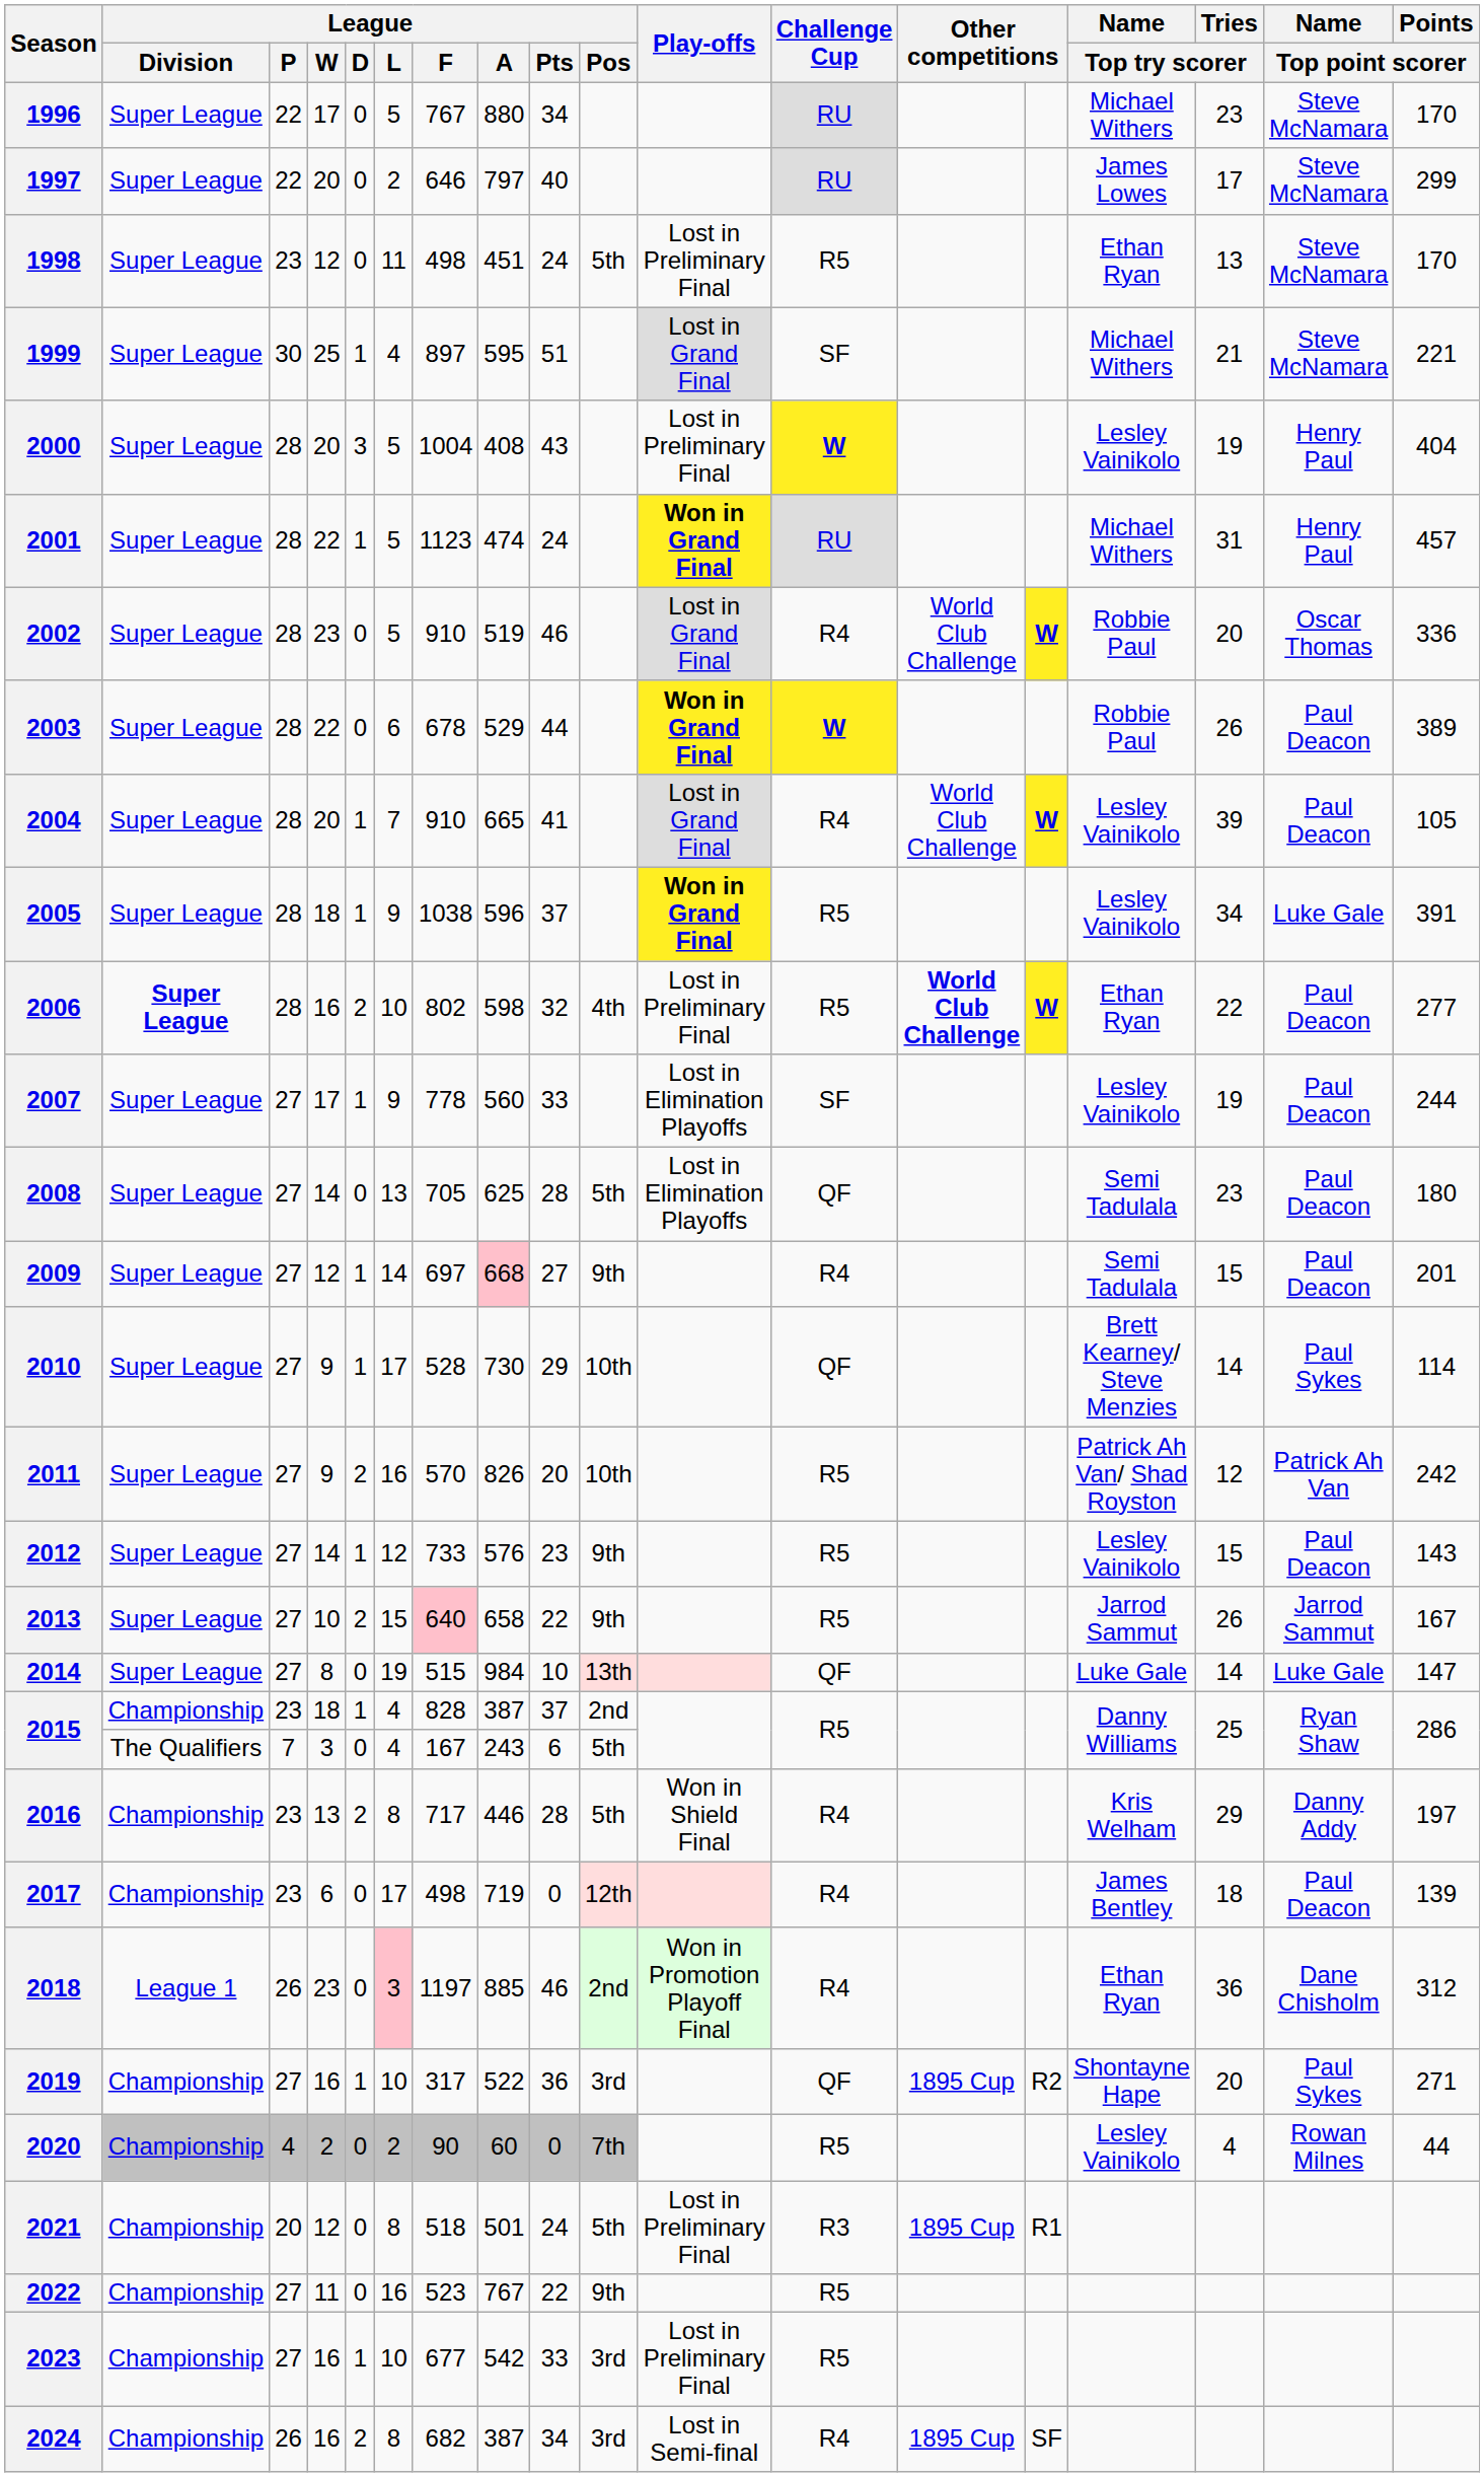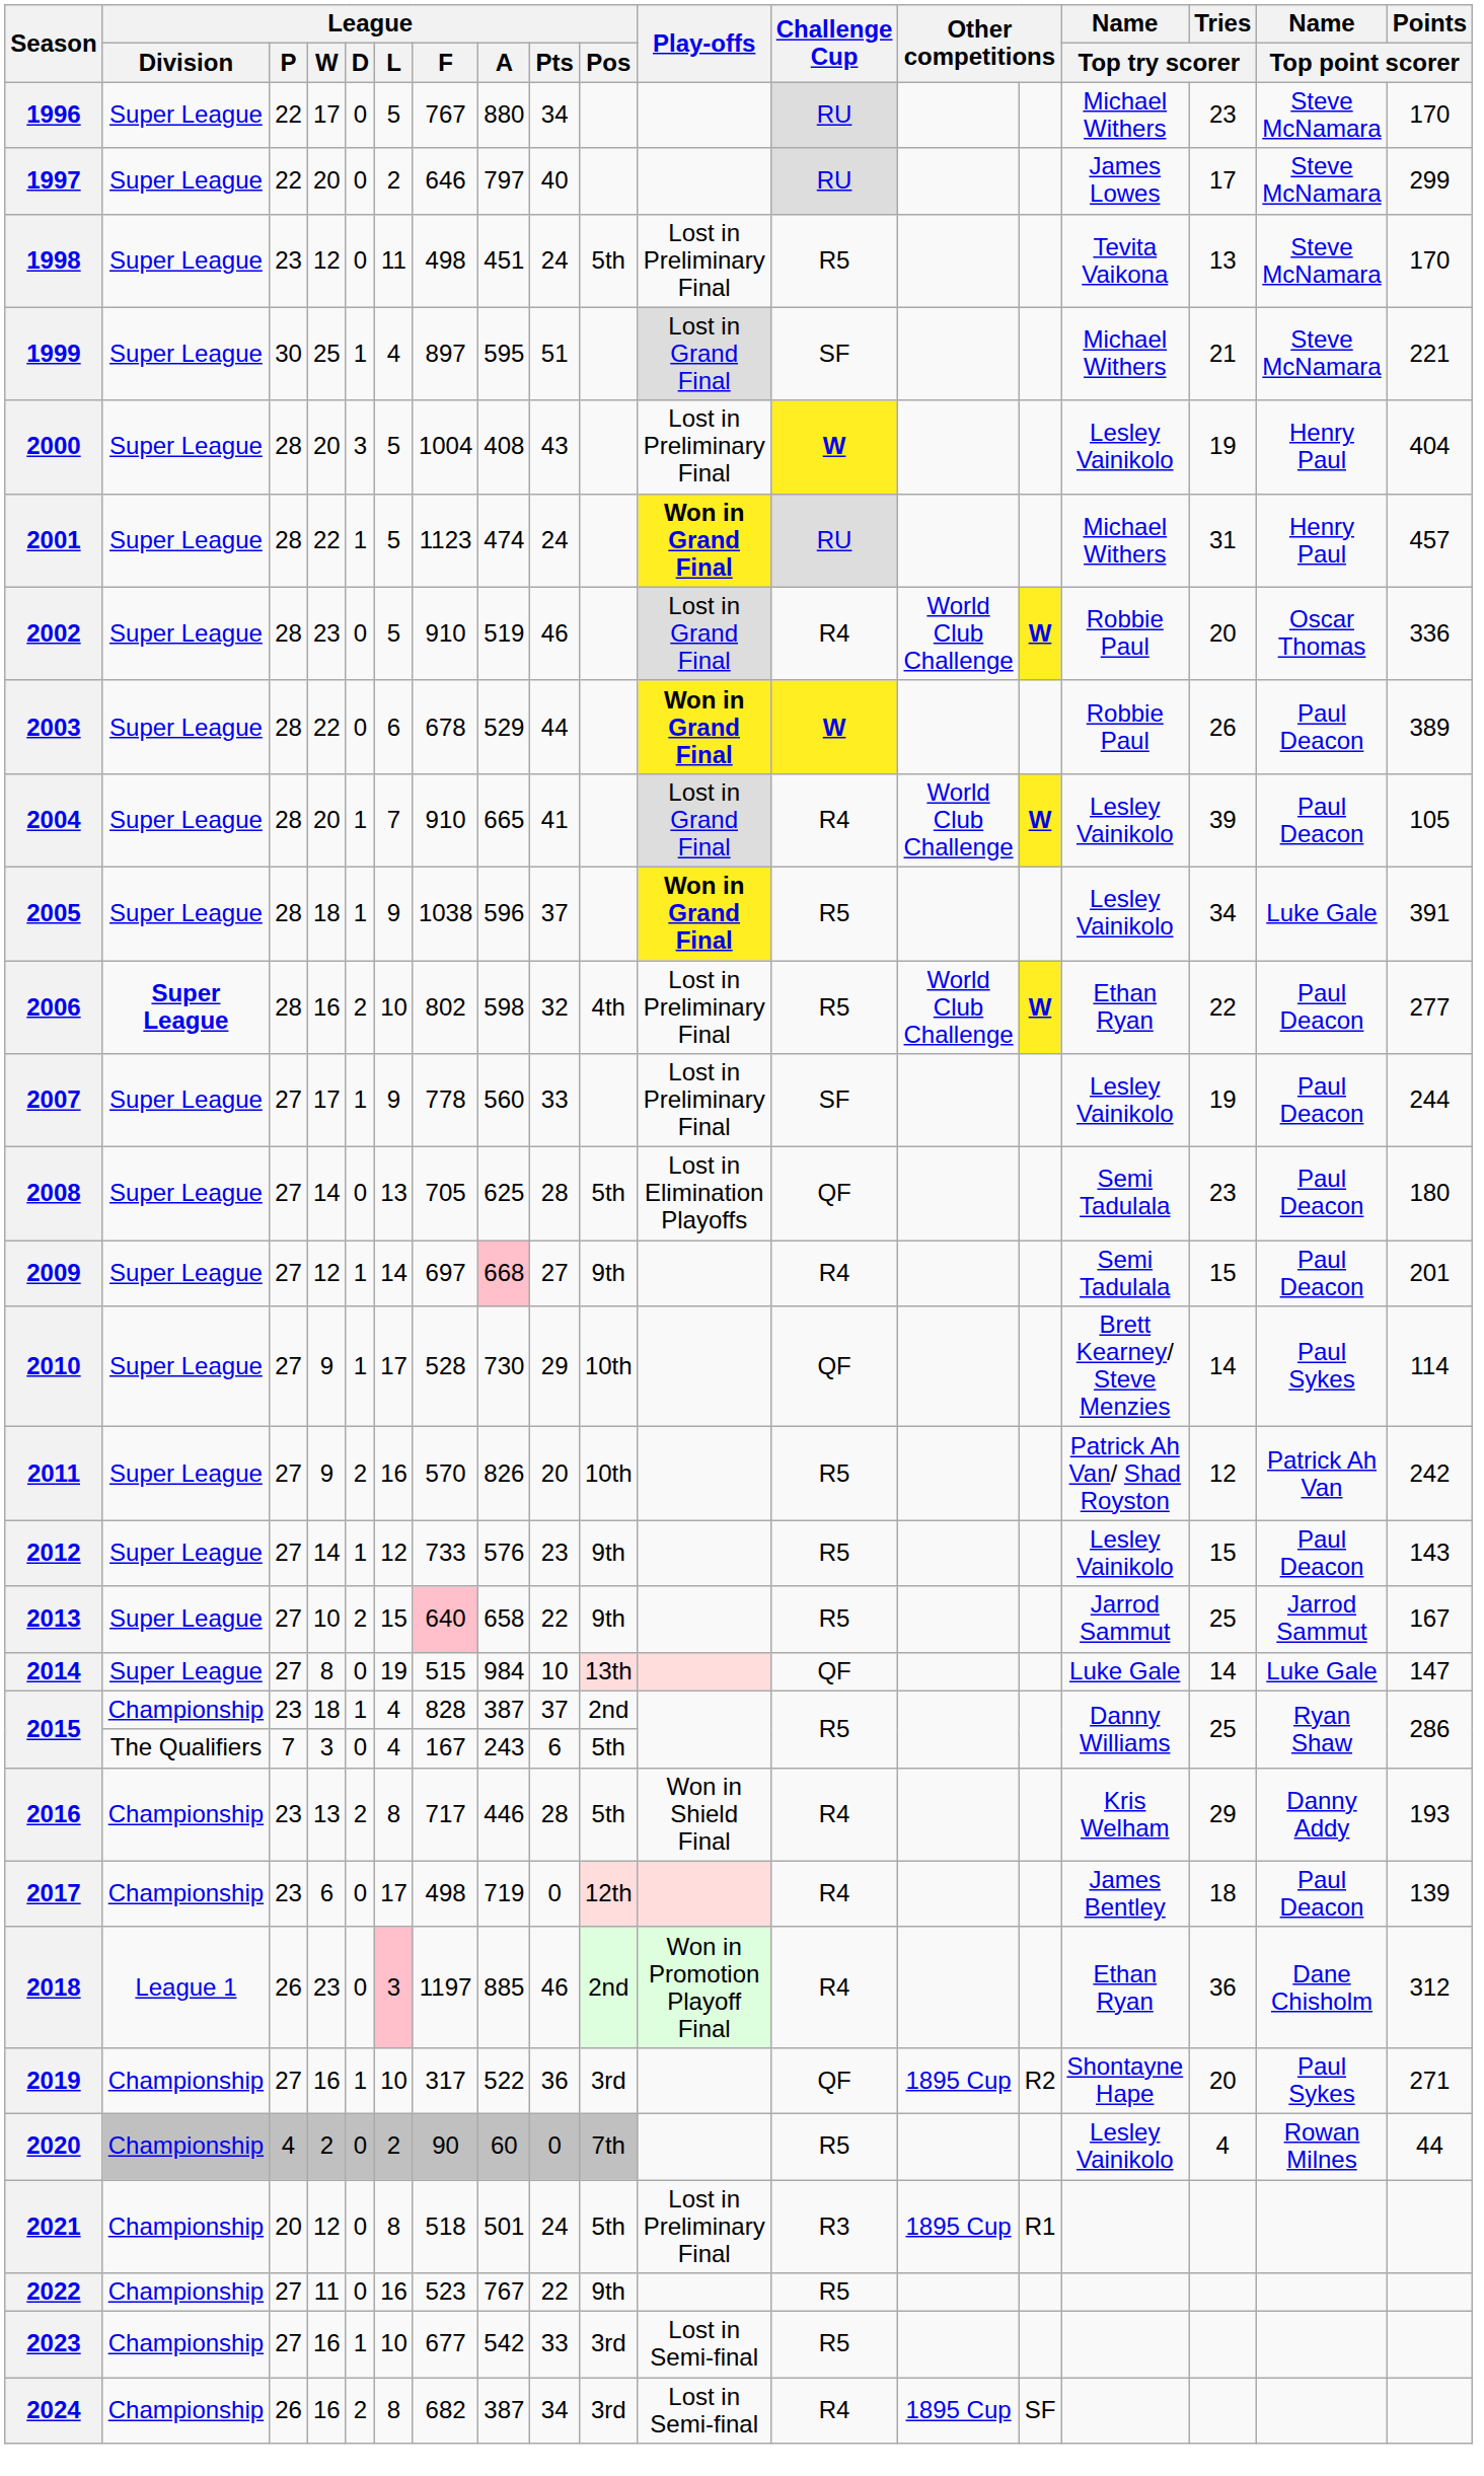1998 | Name / Top try scorer: Ethan Ryan -> Tevita Vaikona
2006 | column 13: bold -> normal
2007 | Play-offs: Lost in Elimination Playoffs -> Lost in Preliminary Final
2013 | Tries / Top try scorer: 26 -> 25
2016 | Points / Top point scorer: 197 -> 193
2023 | Play-offs: Lost in Preliminary Final -> Lost in Semi-final
